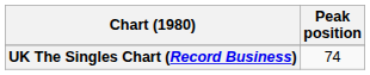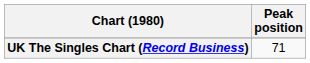UK The Singles Chart (Record Business) | Peak position: 74 -> 71
